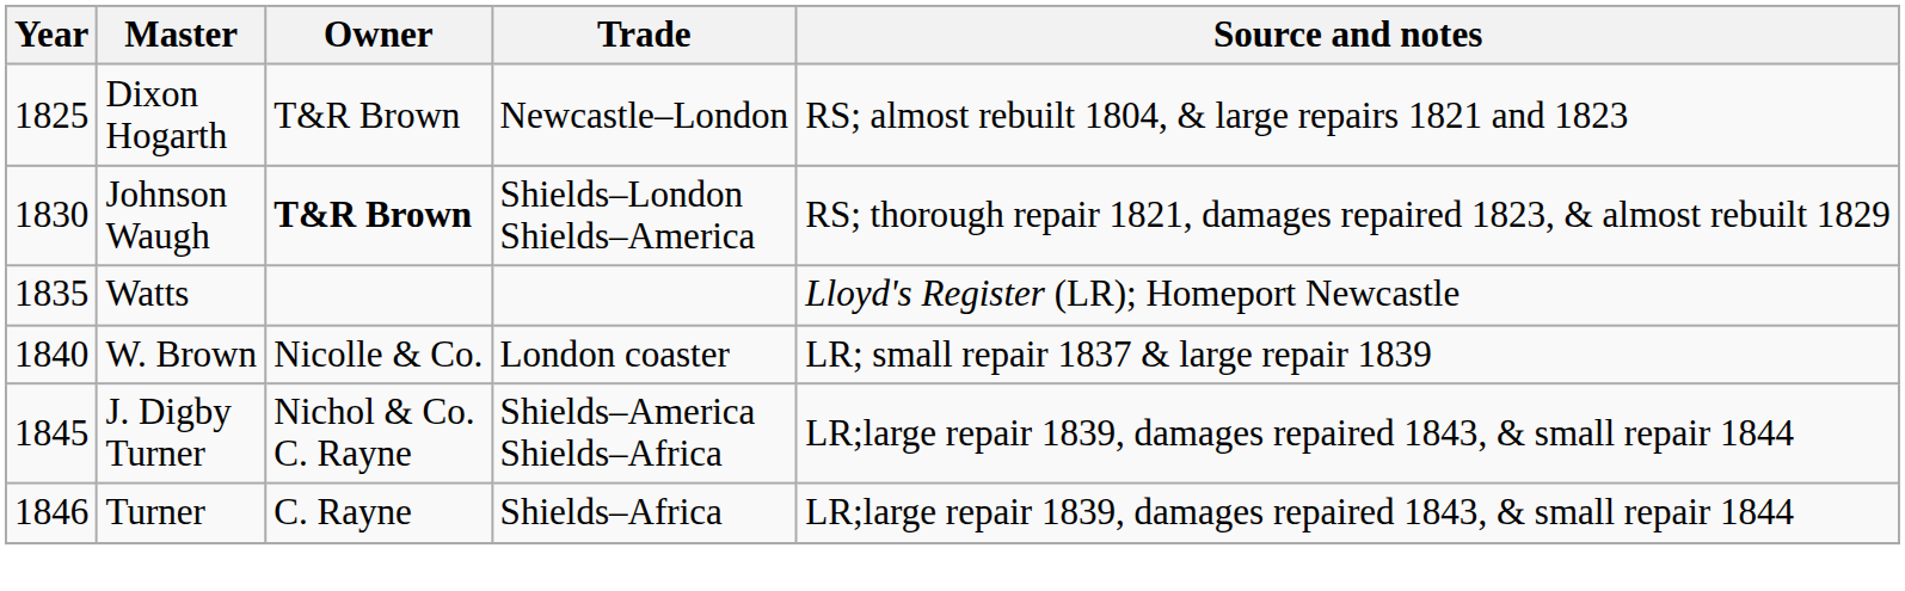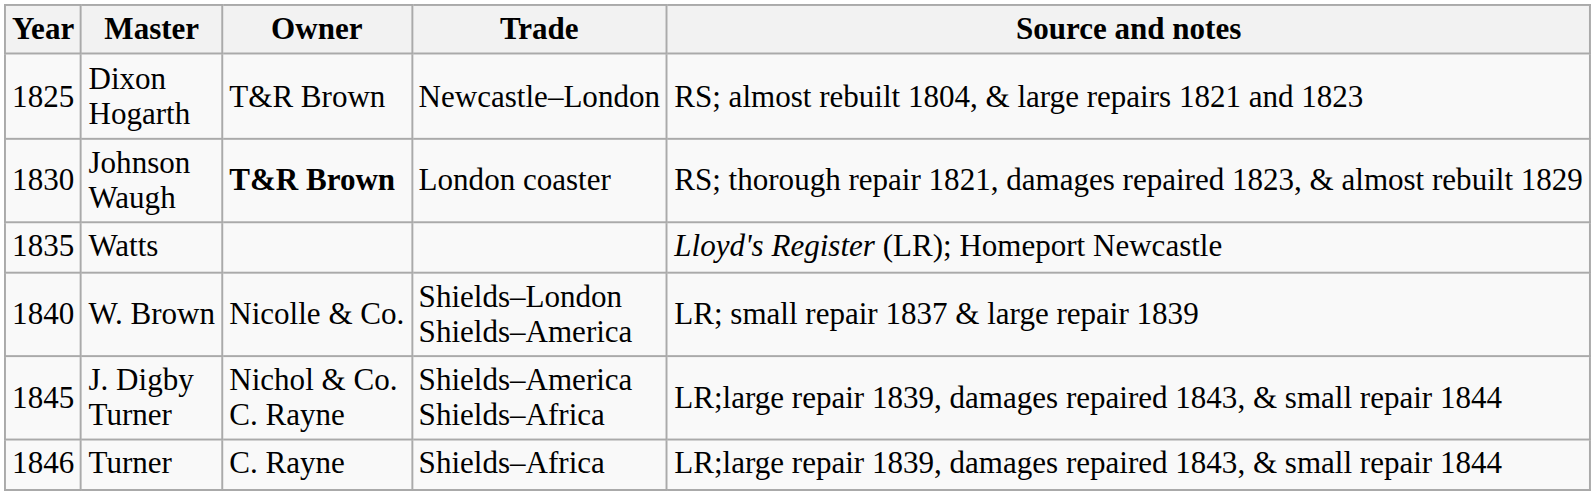Johnson Waugh | Trade: Shields–London Shields–America -> London coaster
W. Brown | Trade: London coaster -> Shields–London Shields–America
